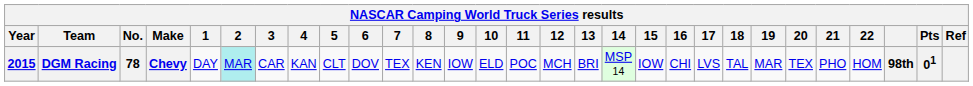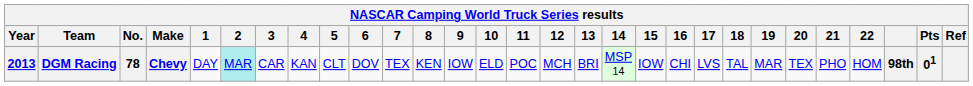DGM Racing | Year: 2015 -> 2013
